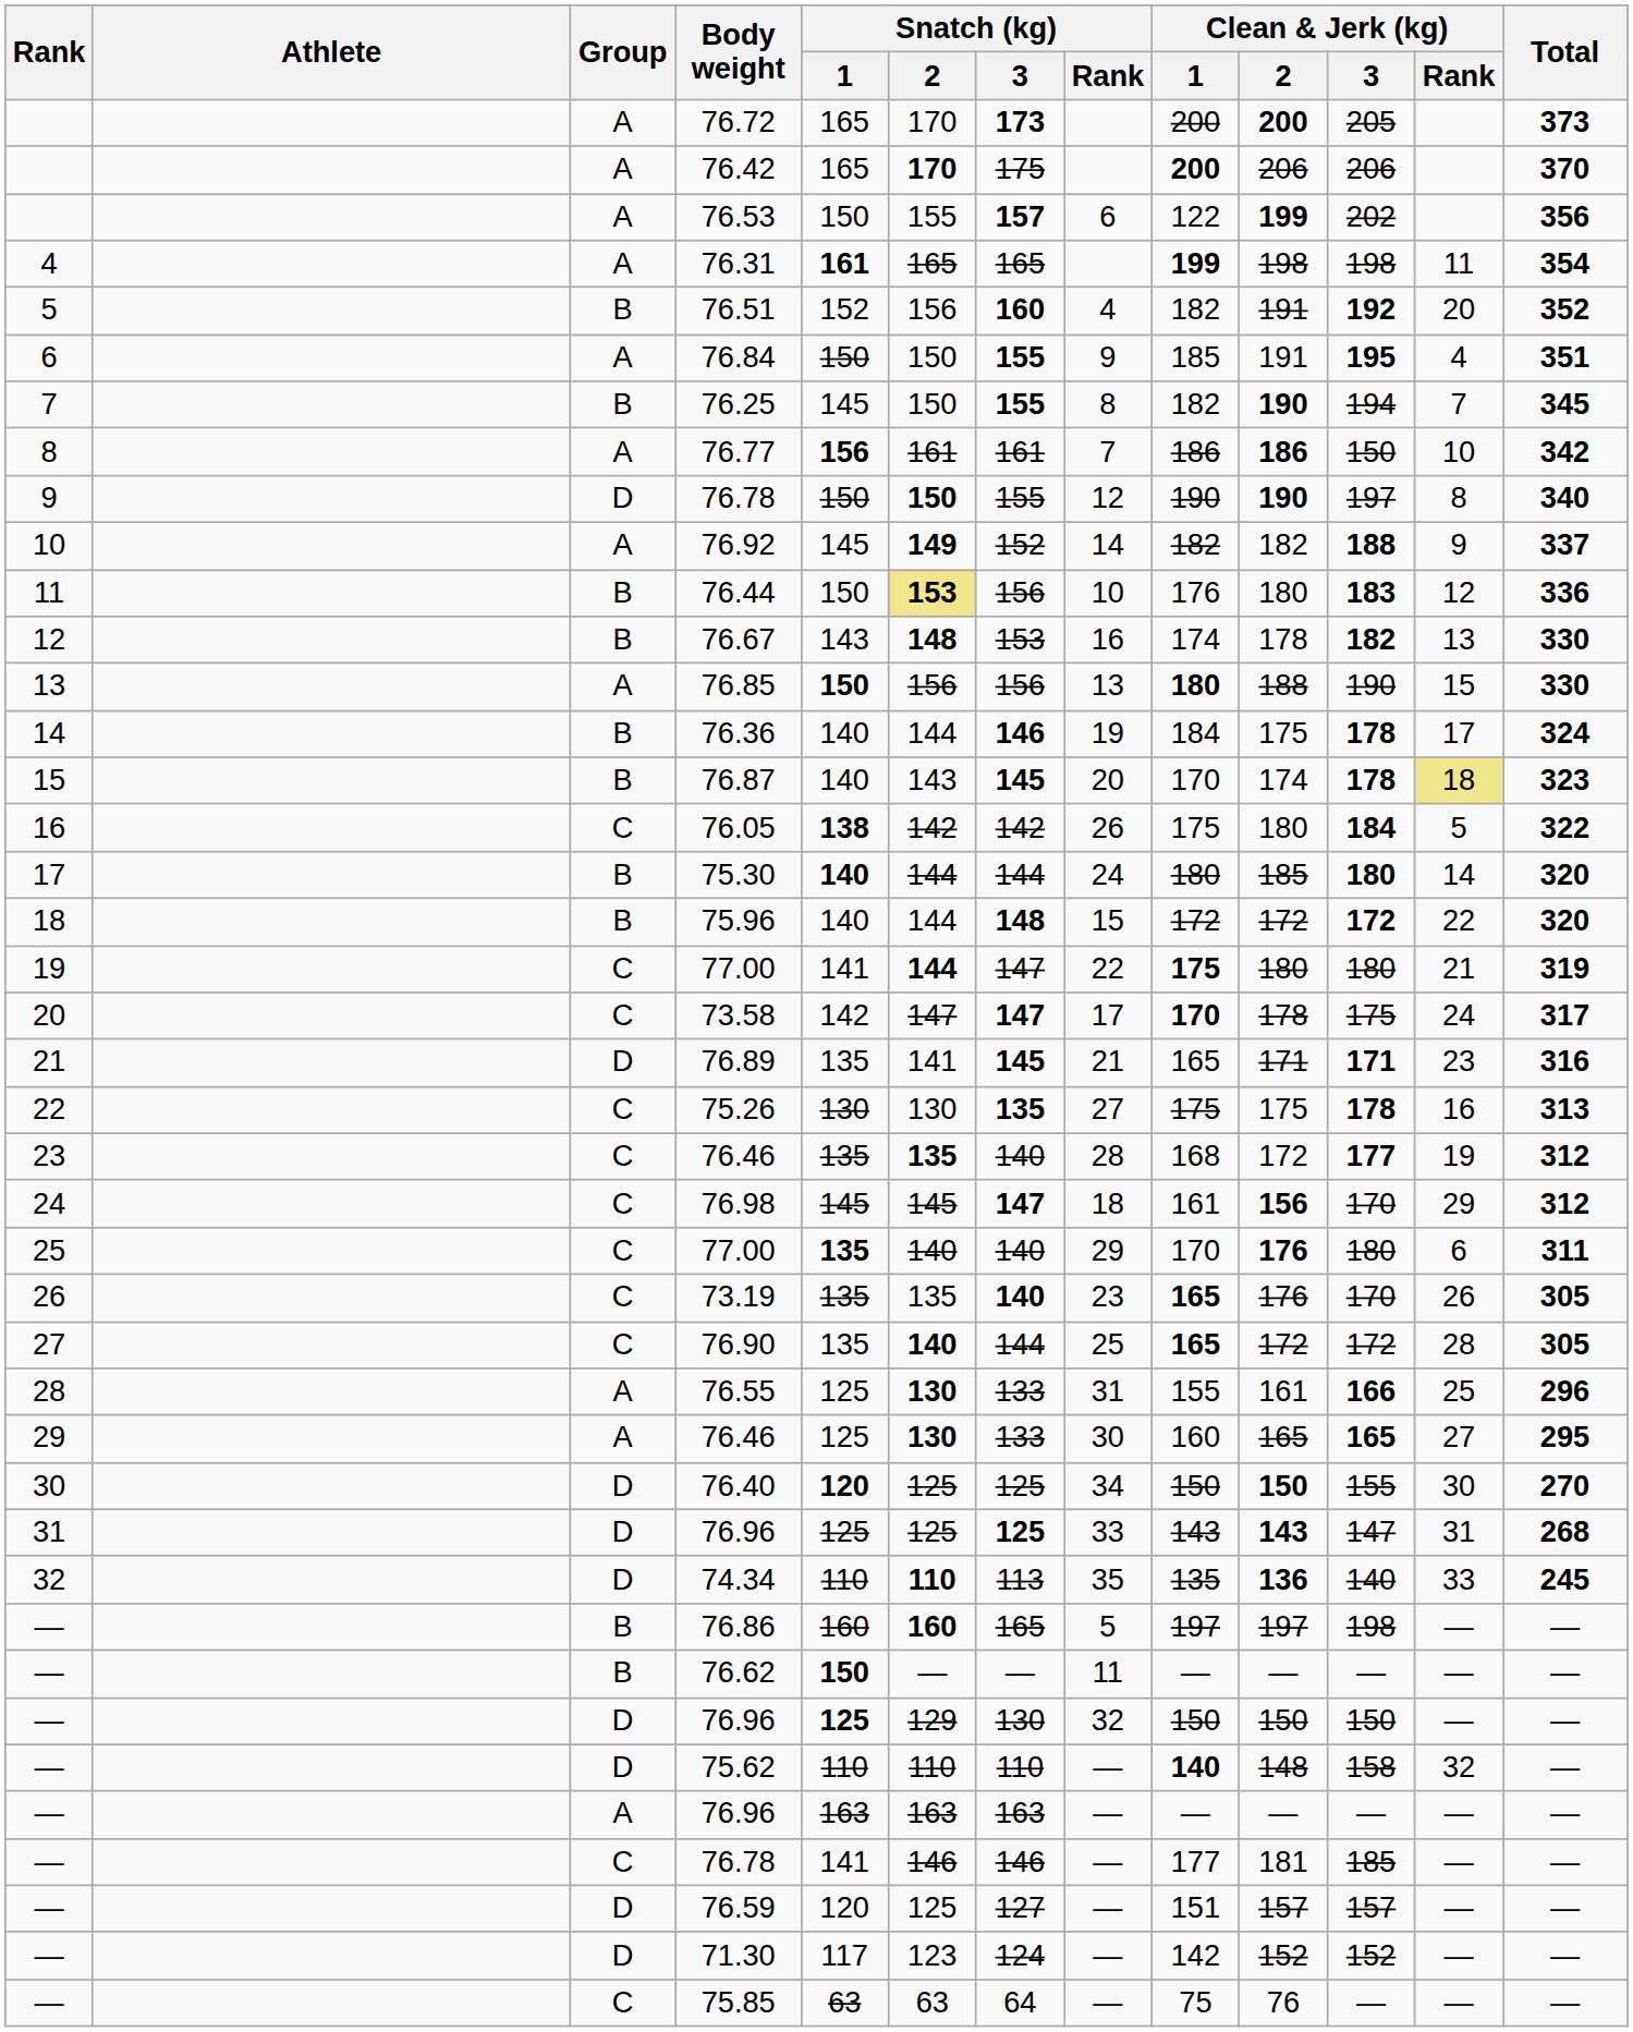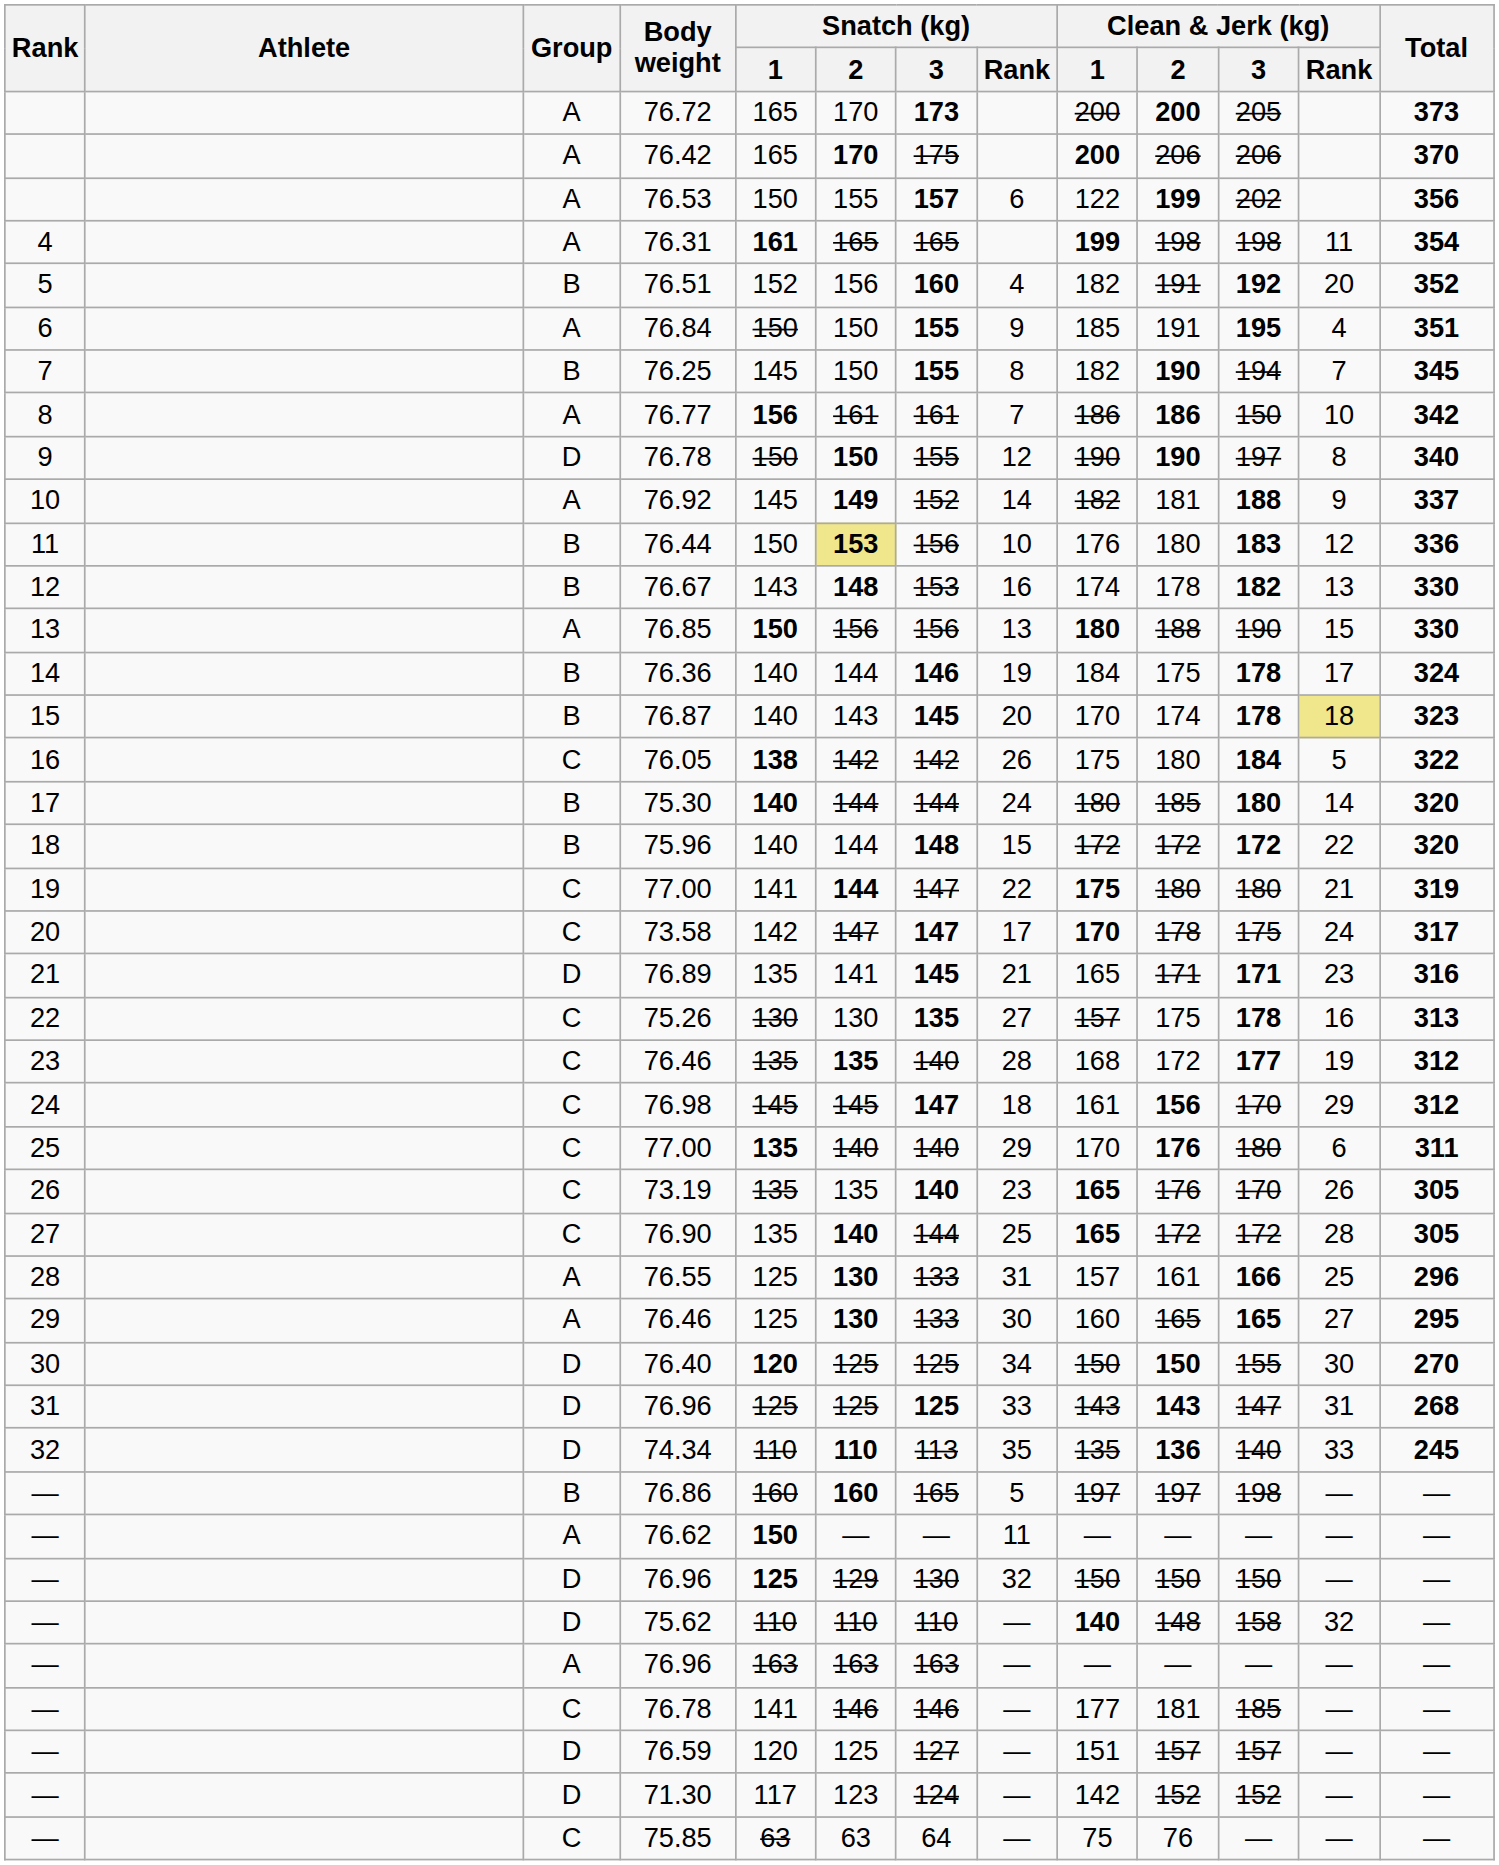76.92 | Clean & Jerk (kg) / 2: 182 -> 181
75.26 | Clean & Jerk (kg) / 1: 175 -> 157
76.55 | Clean & Jerk (kg) / 1: 155 -> 157
76.62 | Group: B -> A
